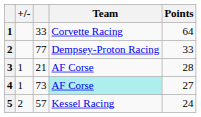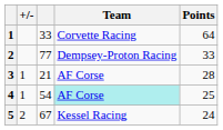4 | column 3: 73 -> 54
4 | Points: 27 -> 25
5 | column 3: 57 -> 67
